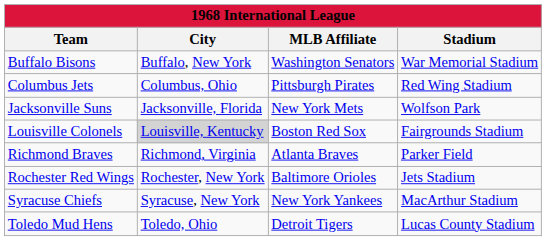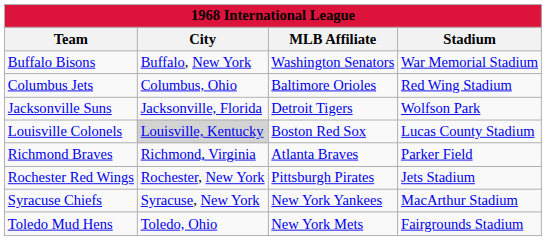Columbus Jets | MLB Affiliate: Pittsburgh Pirates -> Baltimore Orioles
Jacksonville Suns | MLB Affiliate: New York Mets -> Detroit Tigers
Louisville Colonels | Stadium: Fairgrounds Stadium -> Lucas County Stadium
Rochester Red Wings | MLB Affiliate: Baltimore Orioles -> Pittsburgh Pirates
Toledo Mud Hens | MLB Affiliate: Detroit Tigers -> New York Mets
Toledo Mud Hens | Stadium: Lucas County Stadium -> Fairgrounds Stadium
